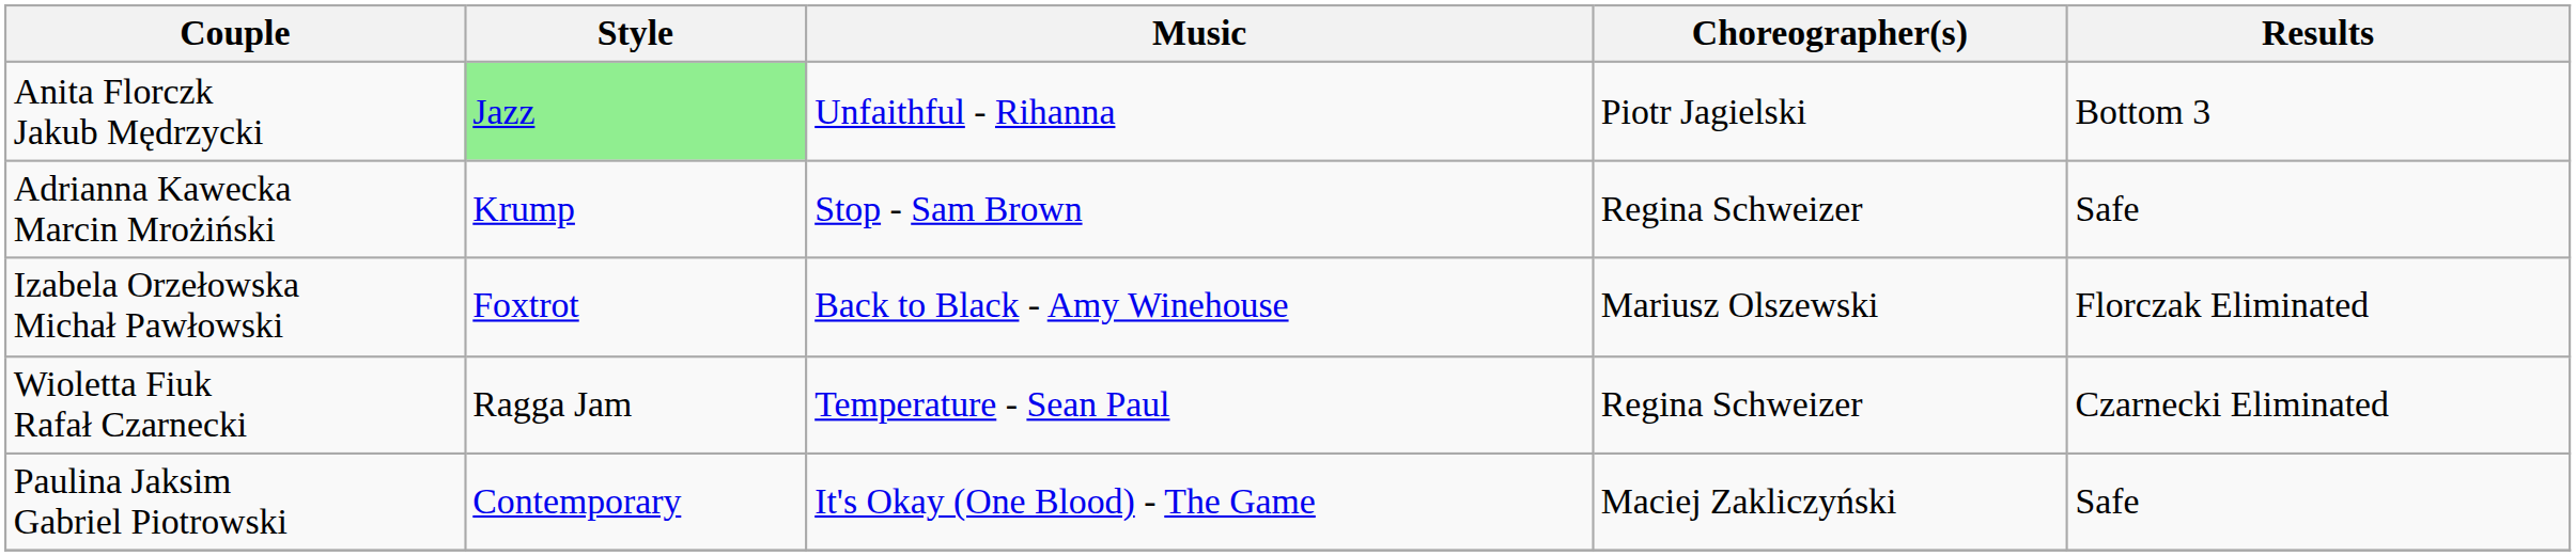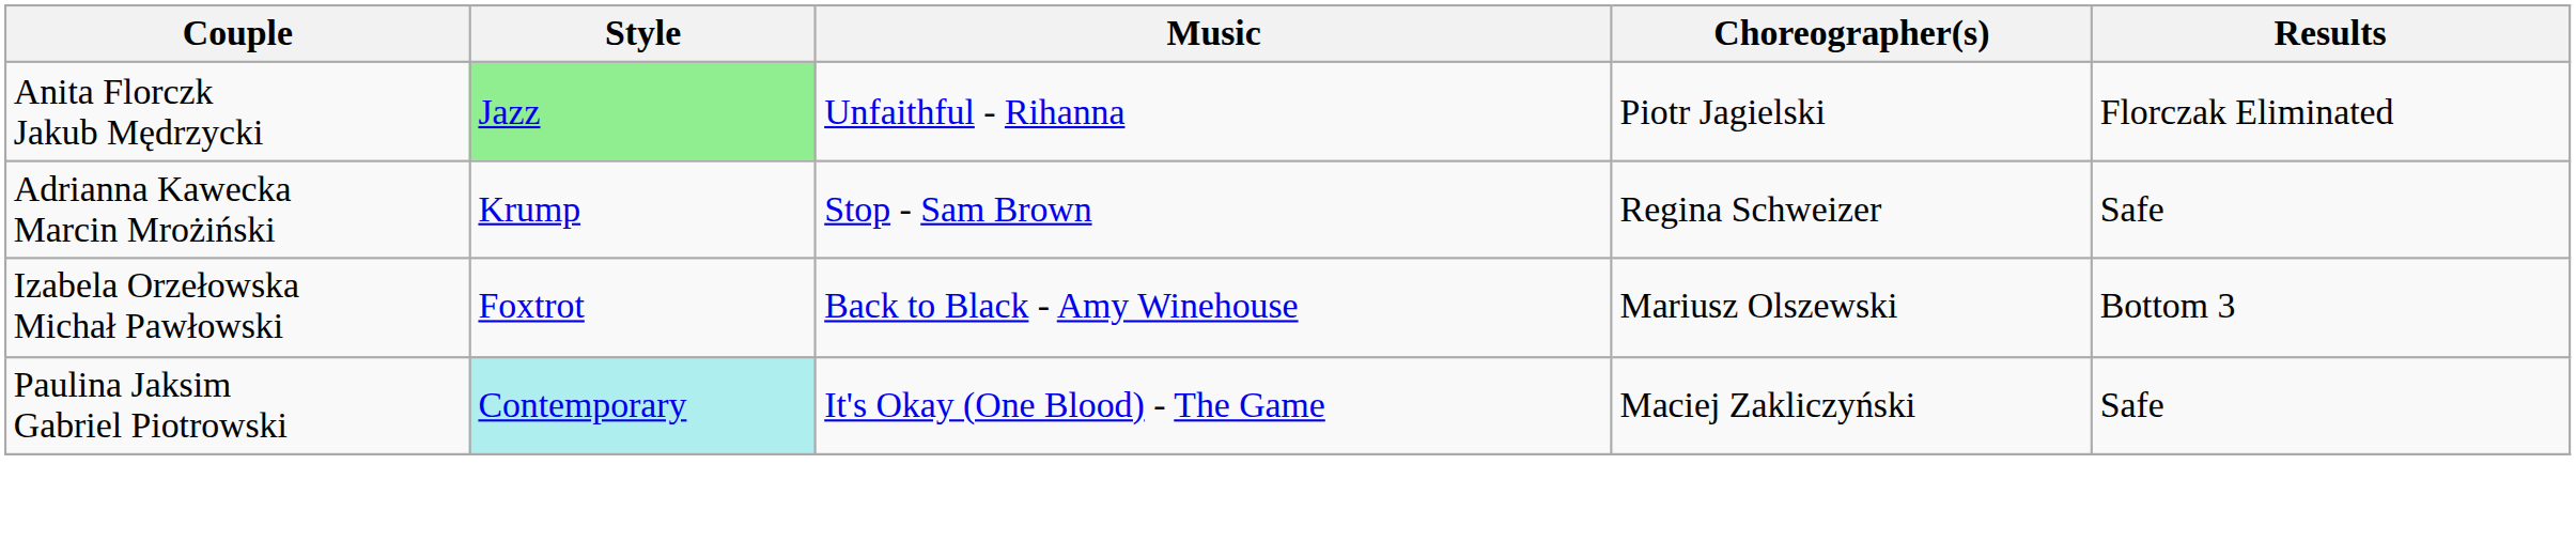Anita Florczk Jakub Mędrzycki | Results: Bottom 3 -> Florczak Eliminated
Izabela Orzełowska Michał Pawłowski | Results: Florczak Eliminated -> Bottom 3
- row: Wioletta Fiuk Rafał Czarnecki | Ragga Jam | Temperature - Sean Paul | Regina Schweizer | Czarnecki Eliminated
Paulina Jaksim Gabriel Piotrowski | Style: no background -> paleturquoise background
